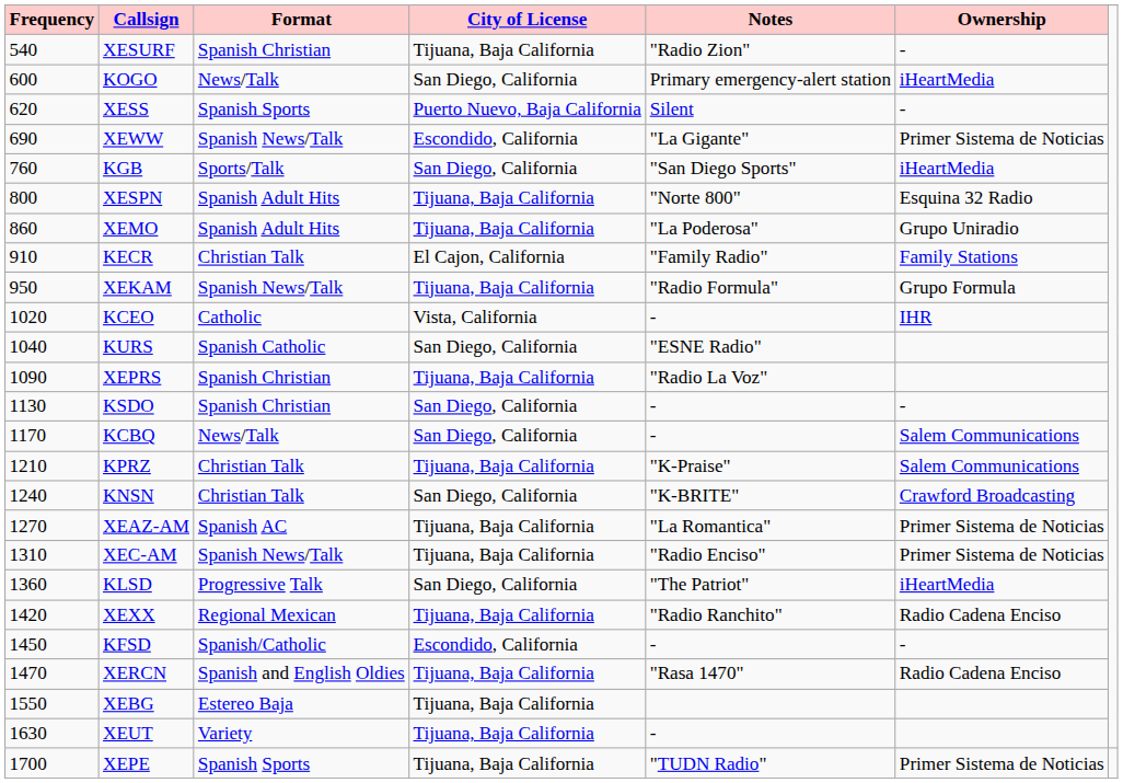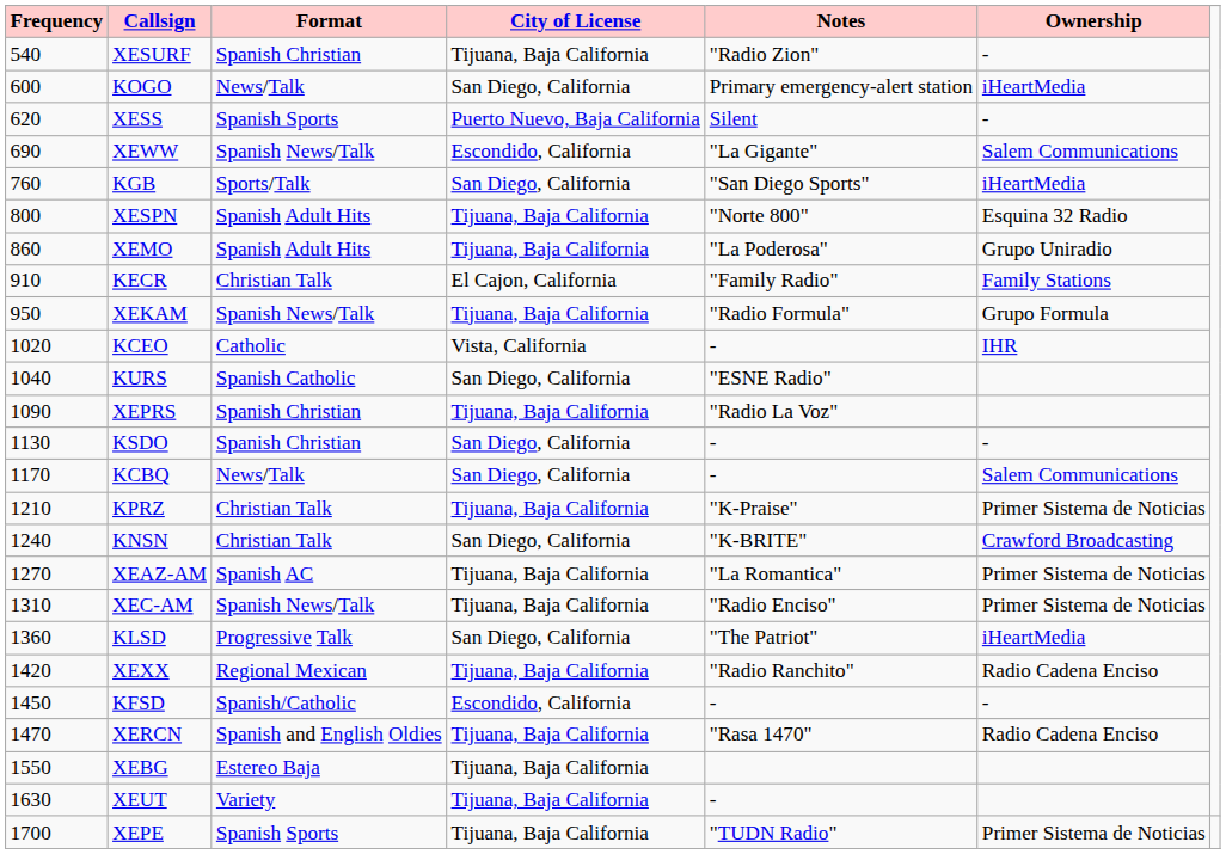XEWW | Ownership: Primer Sistema de Noticias -> Salem Communications
KPRZ | Ownership: Salem Communications -> Primer Sistema de Noticias
